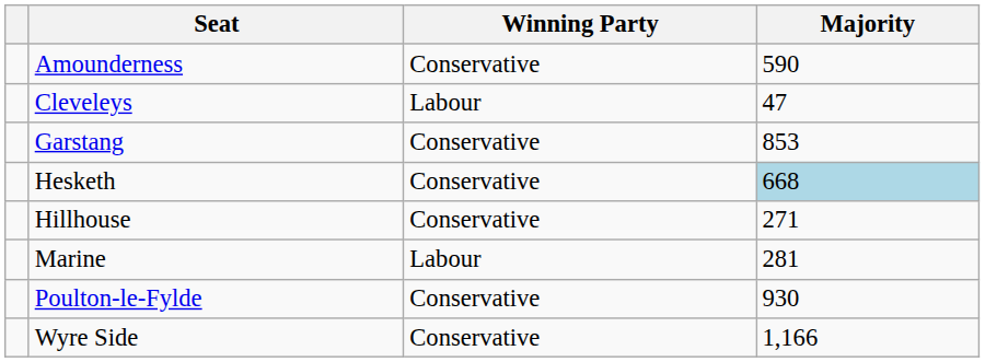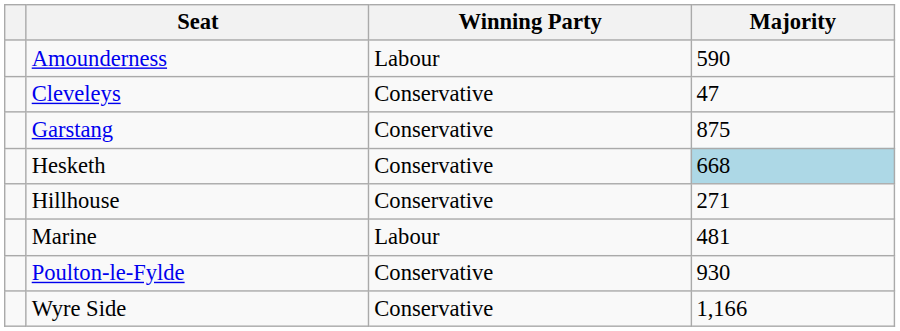Amounderness | Winning Party: Conservative -> Labour
Cleveleys | Winning Party: Labour -> Conservative
Garstang | Majority: 853 -> 875
Marine | Majority: 281 -> 481
